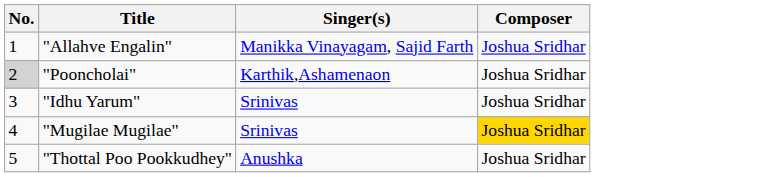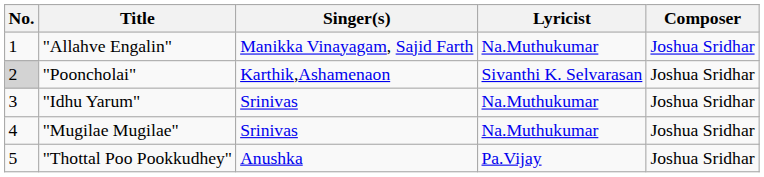+ column: Lyricist | Na.Muthukumar | Sivanthi K. Selvarasan | Na.Muthukumar | Na.Muthukumar | Pa.Vijay
"Mugilae Mugilae" | Composer: gold background -> no background
